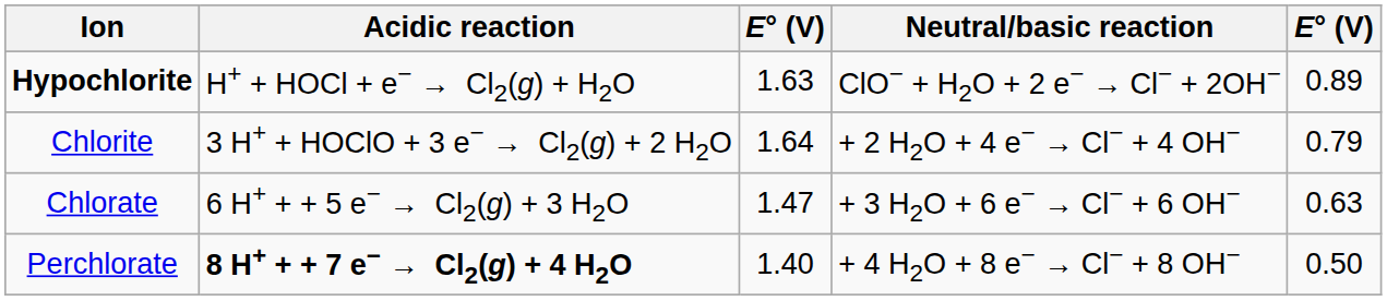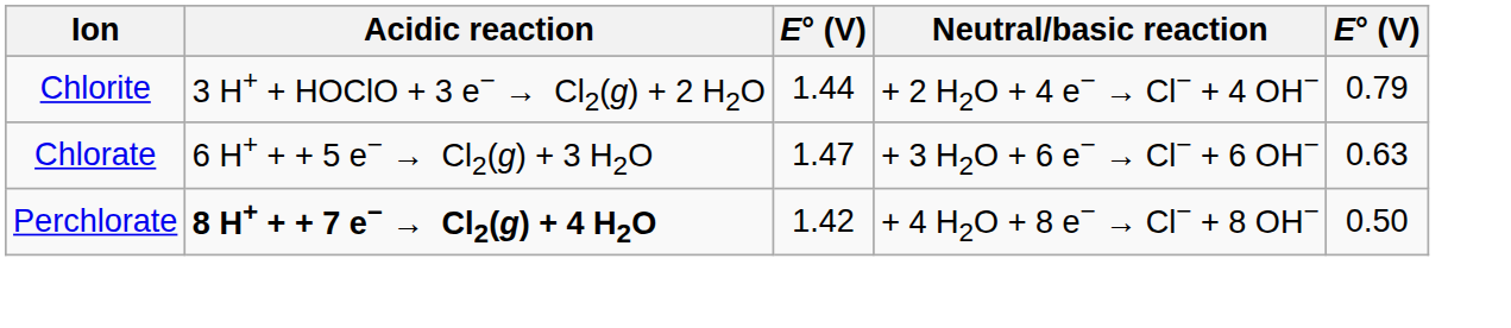- row: Hypochlorite | H+ + HOCl + e− → Cl2(g) + H2O | 1.63 | ClO− + H2O + 2 e− → Cl− + 2OH− | 0.89
Chlorite | column 3: 1.64 -> 1.44
Perchlorate | column 3: 1.40 -> 1.42
